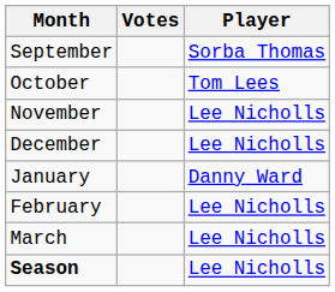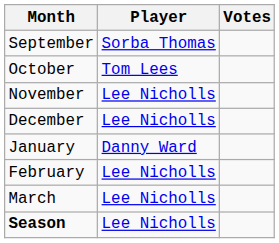columns swapped: Player <-> Votes
